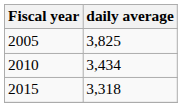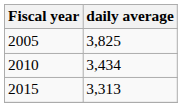2015 | daily average: 3,318 -> 3,313
